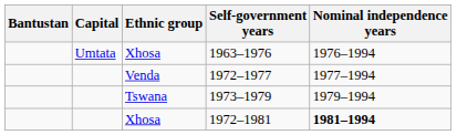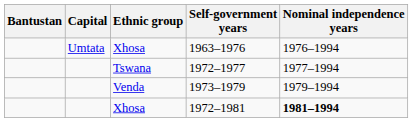1972–1977 | Ethnic group: Venda -> Tswana
1973–1979 | Ethnic group: Tswana -> Venda
